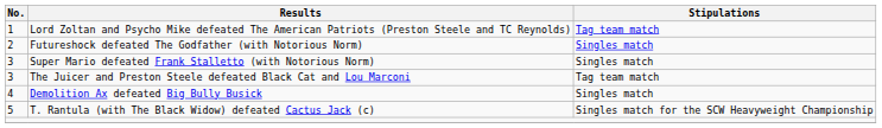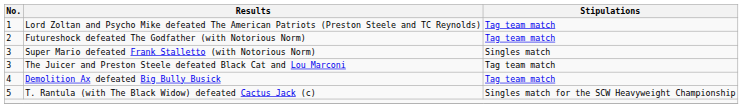Futureshock defeated The Godfather (with Notorious Norm) | Stipulations: Singles match -> Tag team match
Demolition Ax defeated Big Bully Busick | Stipulations: Singles match -> Tag team match
